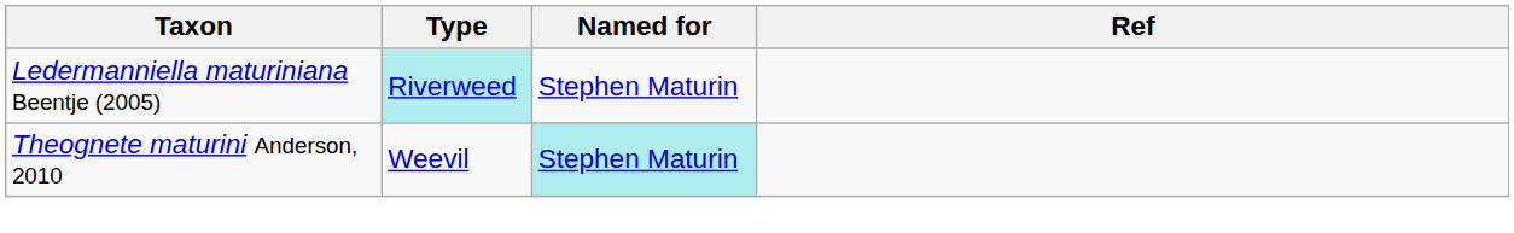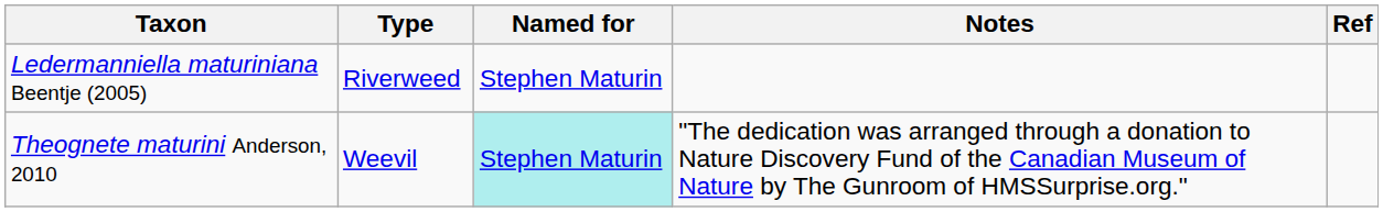+ column: Notes | "The dedication was arranged through a donation to Nature Discovery Fund of the Canadian Museum of Nature by The Gunroom of HMSSurprise.org."
Ledermanniella maturiniana Beentje (2005) | Type: paleturquoise background -> no background
